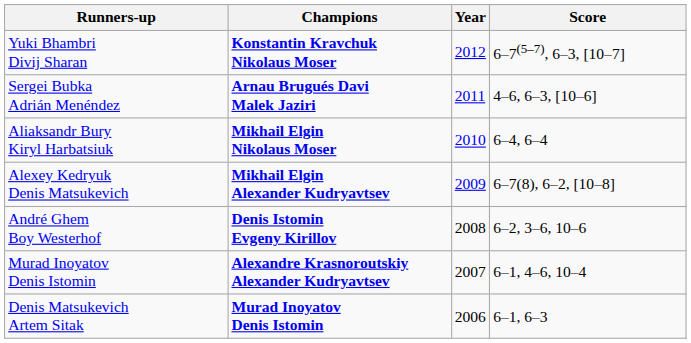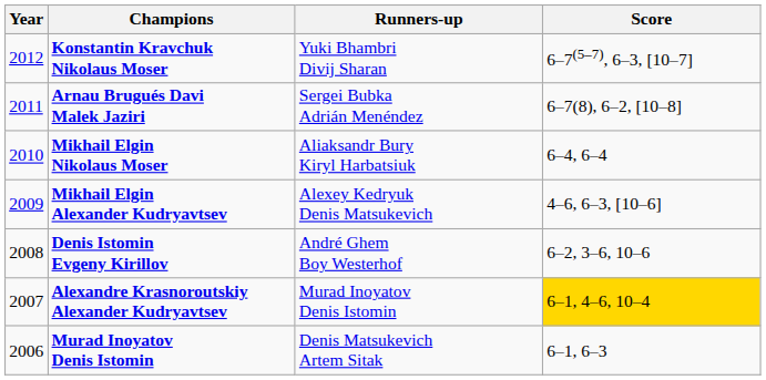columns swapped: Year <-> Runners-up
Arnau Brugués Davi Malek Jaziri | Score: 4–6, 6–3, [10–6] -> 6–7(8), 6–2, [10–8]
Mikhail Elgin Alexander Kudryavtsev | Score: 6–7(8), 6–2, [10–8] -> 4–6, 6–3, [10–6]
Alexandre Krasnoroutskiy Alexander Kudryavtsev | Score: no background -> gold background
